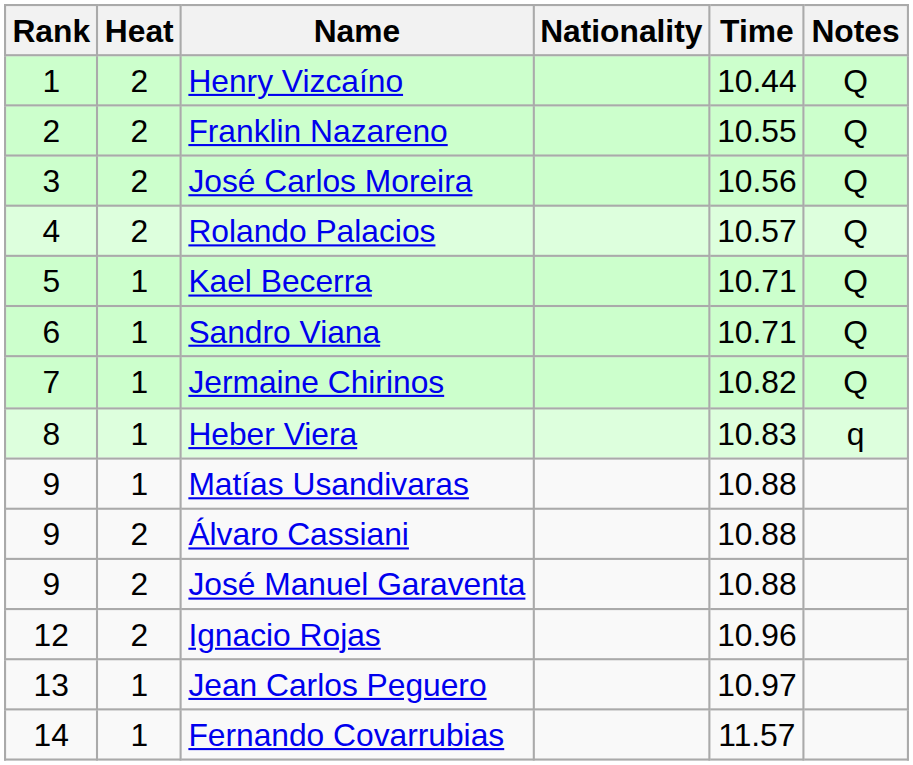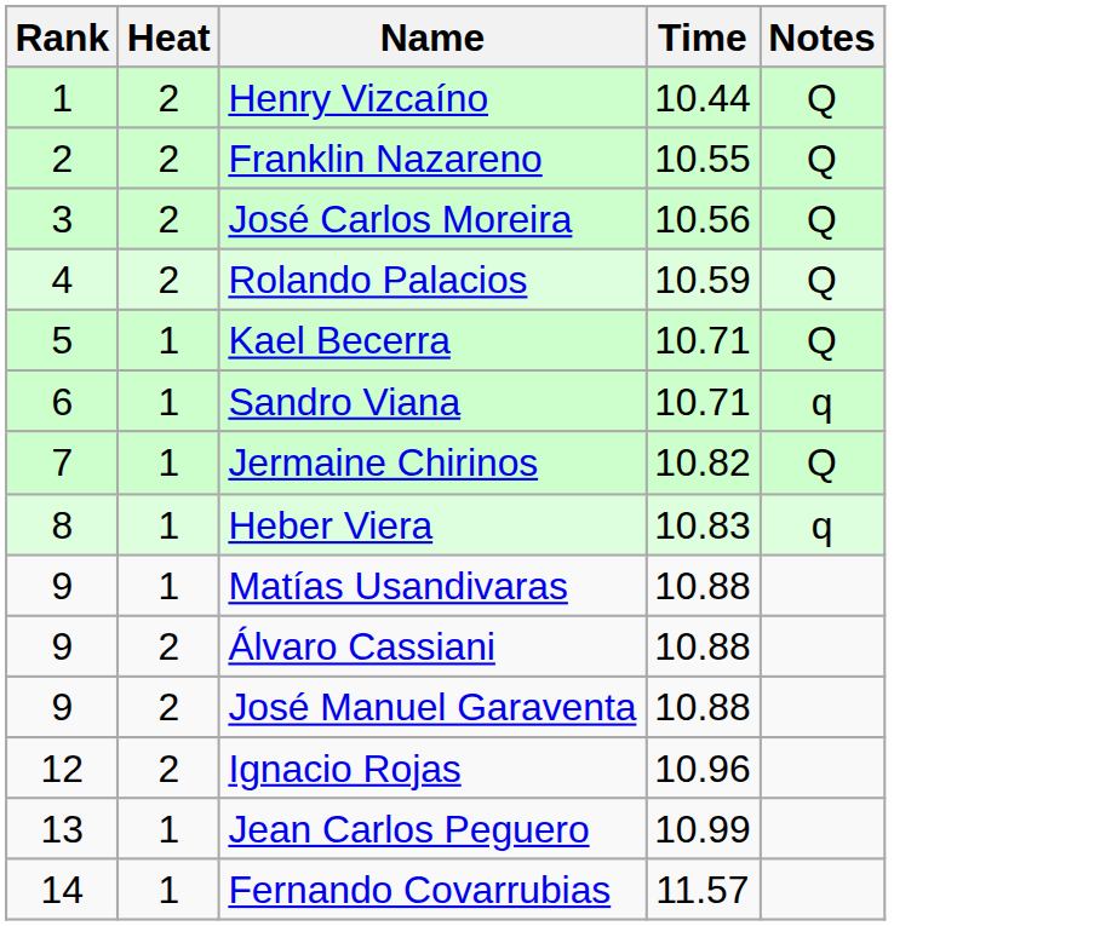- column: Nationality
Rolando Palacios | Time: 10.57 -> 10.59
Sandro Viana | Notes: Q -> q
Jean Carlos Peguero | Time: 10.97 -> 10.99
